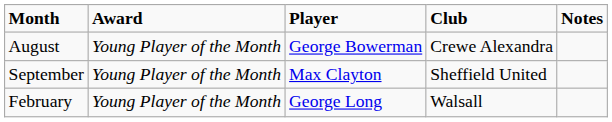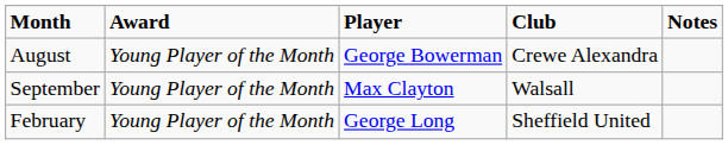September | Club: Sheffield United -> Walsall
February | Club: Walsall -> Sheffield United
